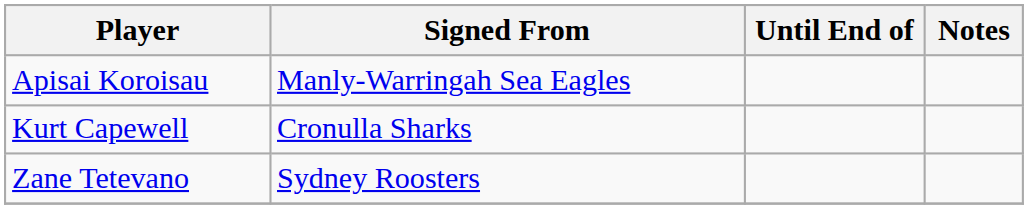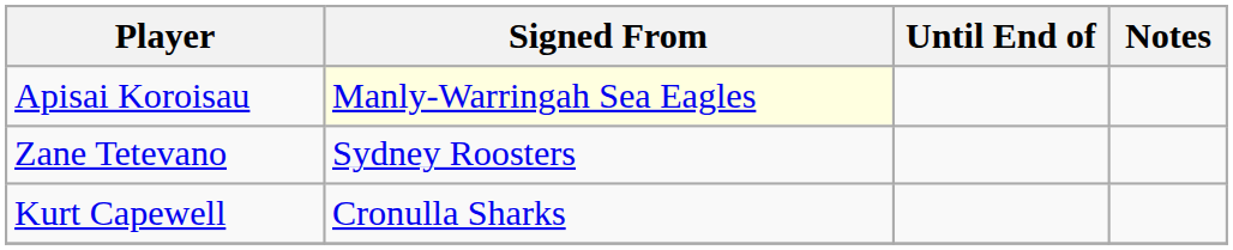Apisai Koroisau | Signed From: no background -> lightyellow background
rows swapped: Kurt Capewell <-> Zane Tetevano
